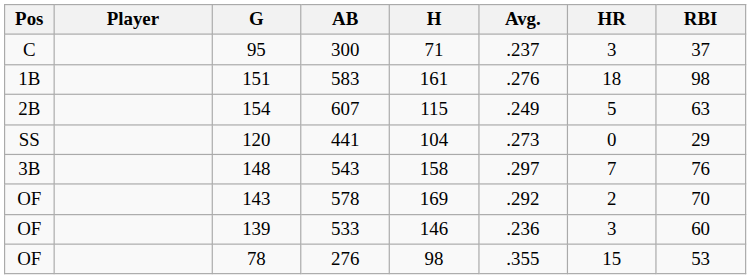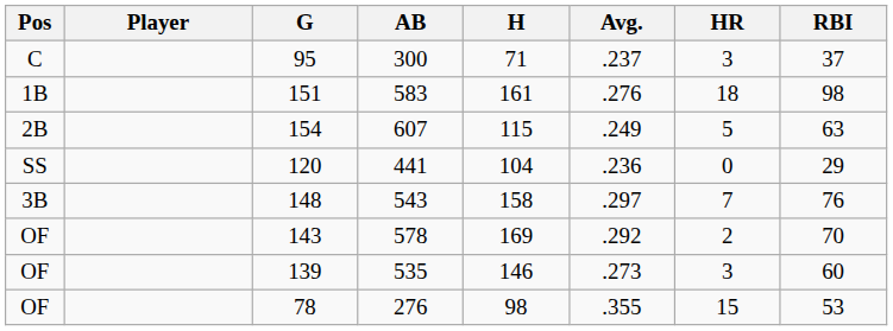120 | Avg.: .273 -> .236
139 | AB: 533 -> 535
139 | Avg.: .236 -> .273
